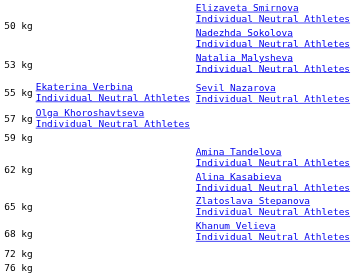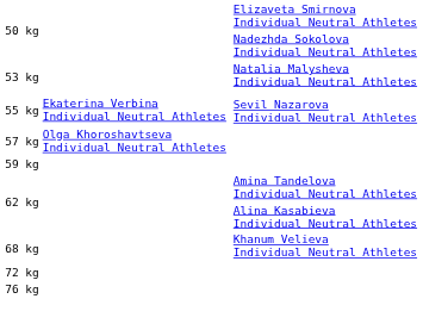- row: 65 kg | Zlatoslava Stepanova Individual Neutral Athletes
